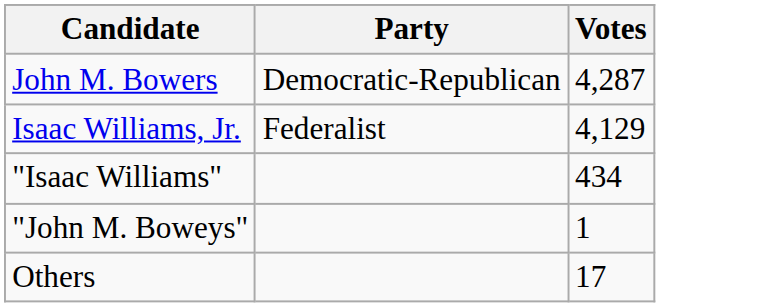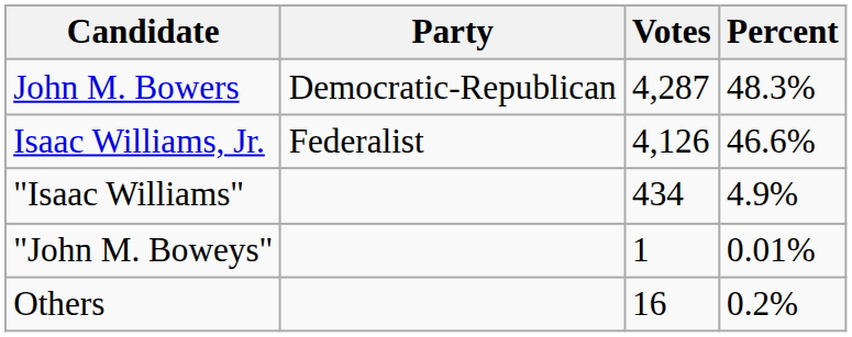+ column: Percent | 48.3% | 46.6% | 4.9% | 0.01% | 0.2%
Isaac Williams, Jr. | Votes: 4,129 -> 4,126
Others | Votes: 17 -> 16
